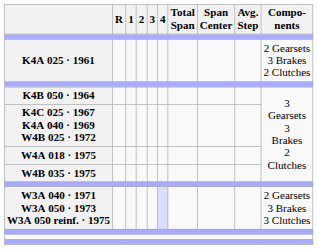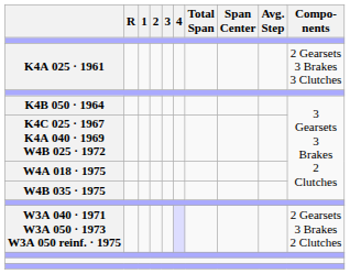K4A 025 · 1961 | Compo- nents: 2 Gearsets 3 Brakes 2 Clutches -> 2 Gearsets 3 Brakes 3 Clutches
W3A 040 · 1971 W3A 050 · 1973 W3A 050 reinf. · 1975 | Compo- nents: 2 Gearsets 3 Brakes 3 Clutches -> 2 Gearsets 3 Brakes 2 Clutches
